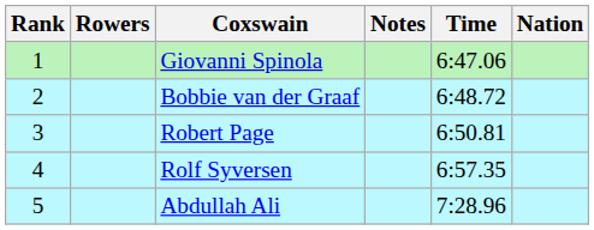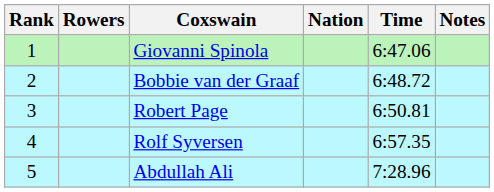columns swapped: Nation <-> Notes
